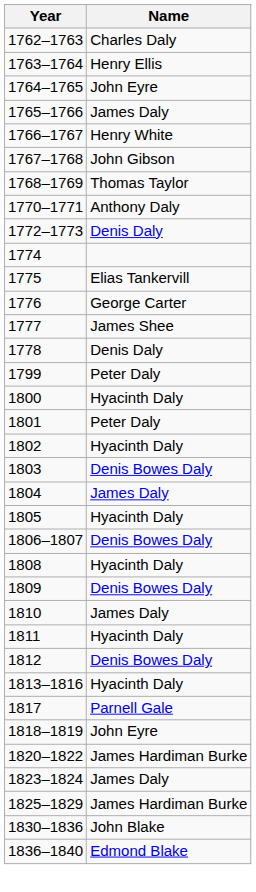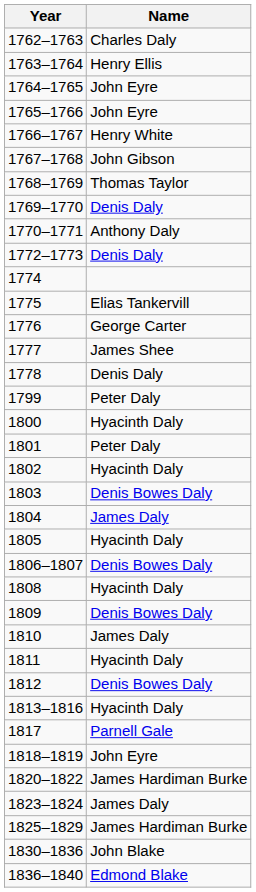1765–1766 | Name: James Daly -> John Eyre
+ row: 1769–1770 | Denis Daly
